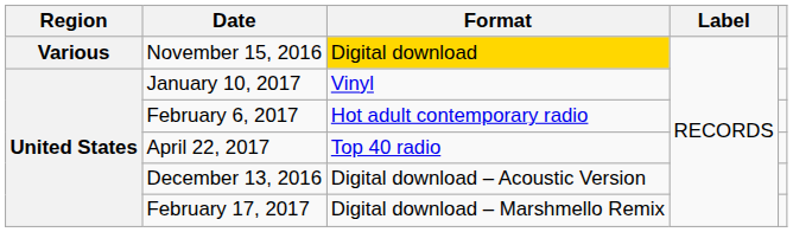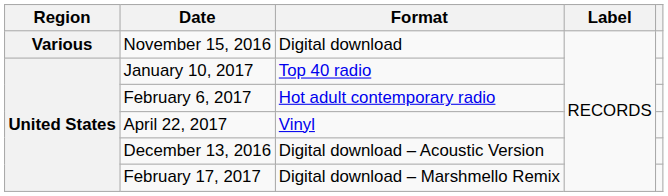November 15, 2016 | Format: gold background -> no background
January 10, 2017 | Format: Vinyl -> Top 40 radio
April 22, 2017 | Format: Top 40 radio -> Vinyl
